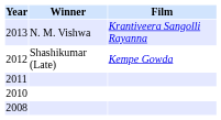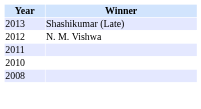- column: Film | Krantiveera Sangolli Rayanna | Kempe Gowda
2013 | Winner: N. M. Vishwa -> Shashikumar (Late)
2012 | Winner: Shashikumar (Late) -> N. M. Vishwa
